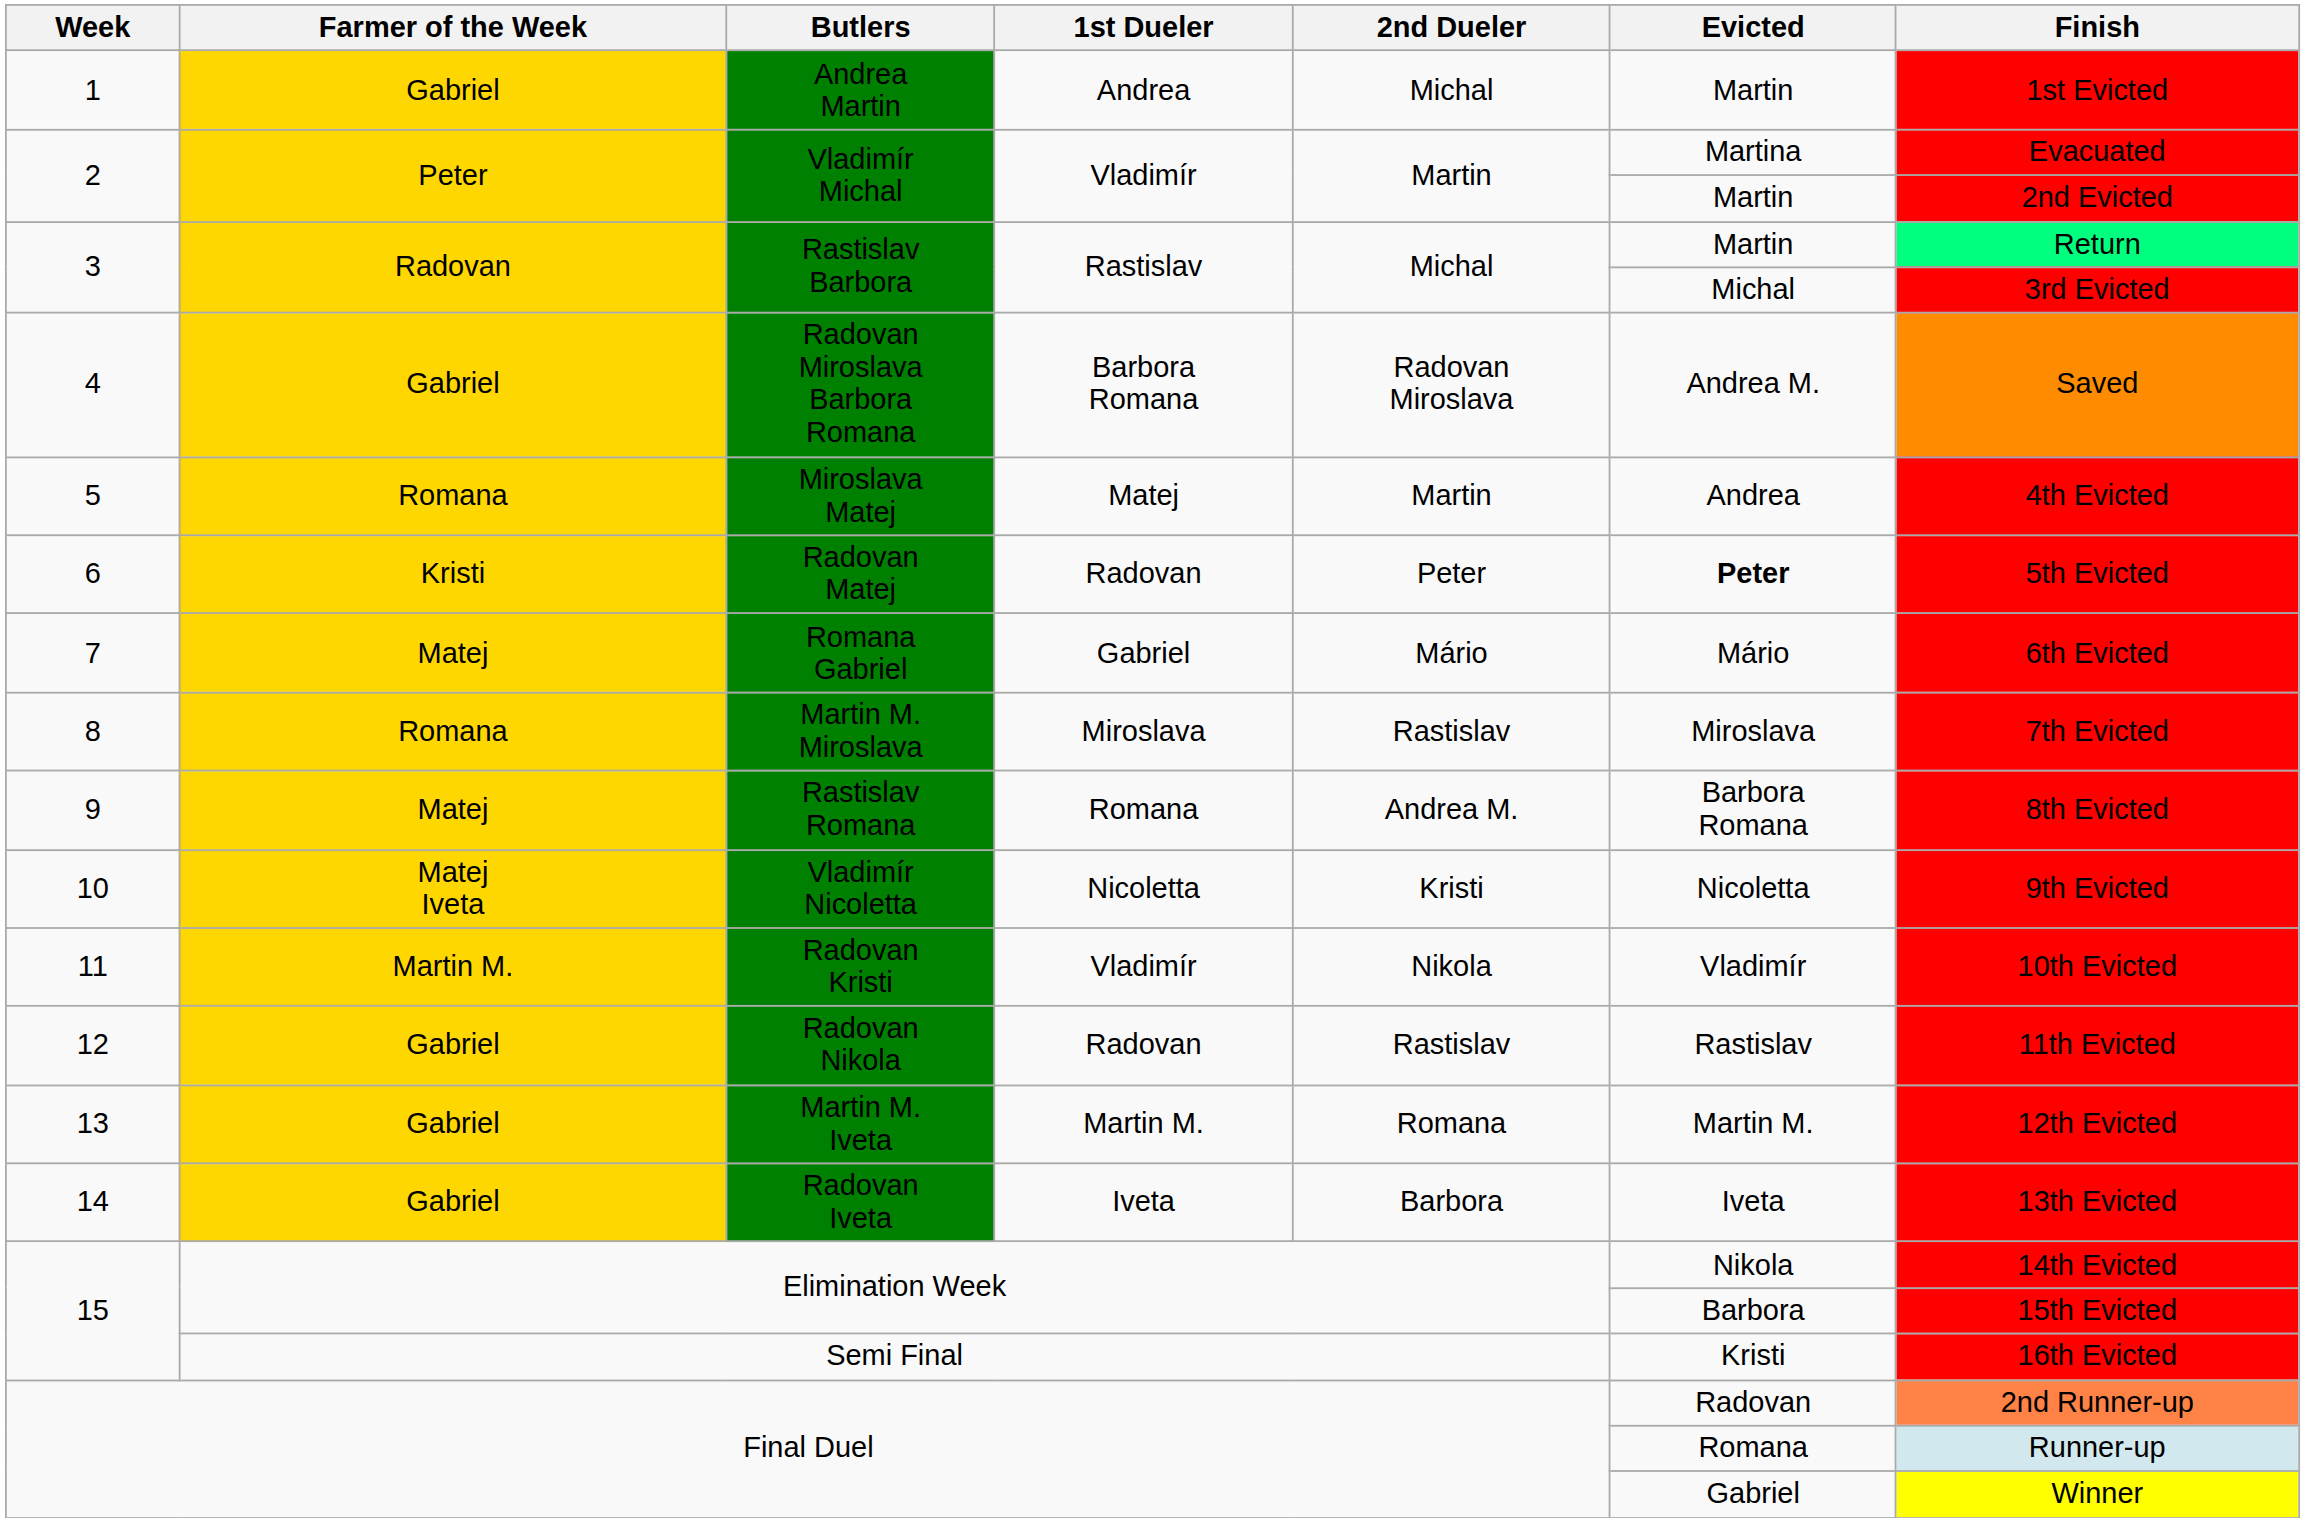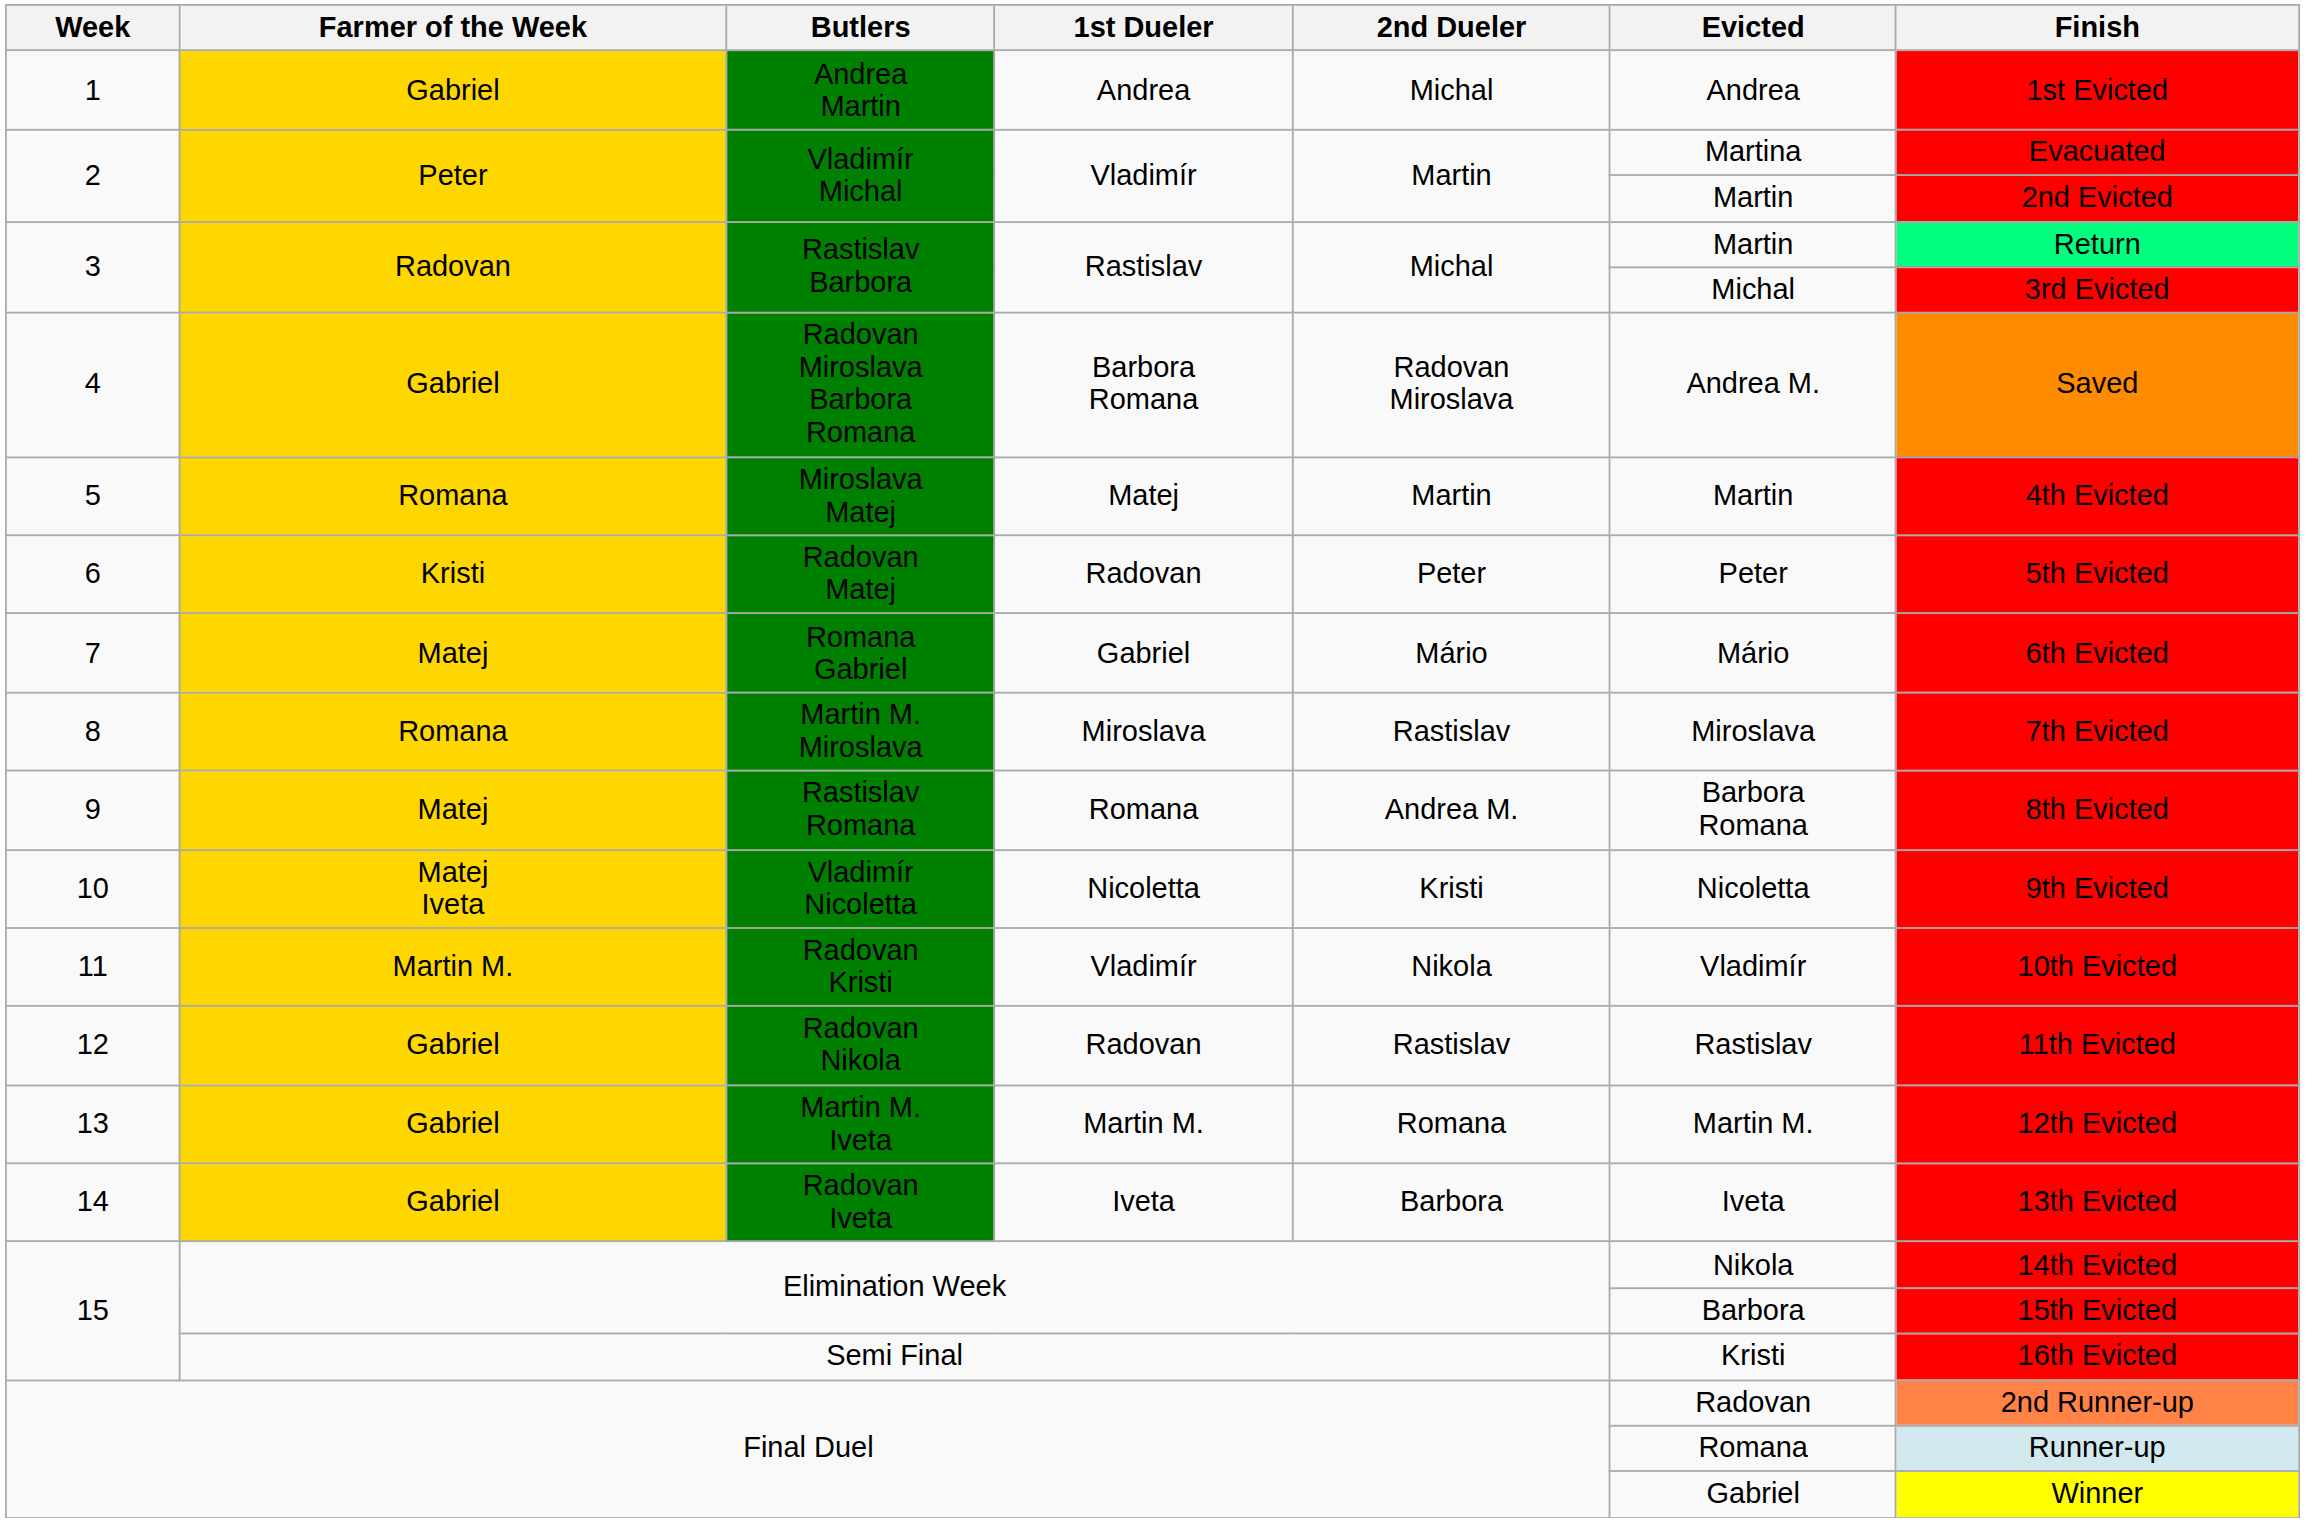Andrea Martin | Evicted: Martin -> Andrea
Miroslava Matej | Evicted: Andrea -> Martin
Radovan Matej | Evicted: bold -> normal
